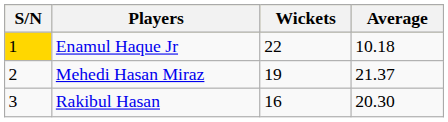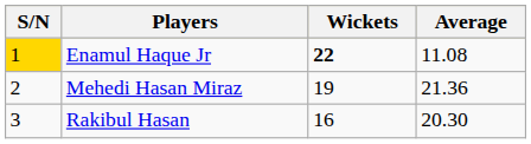Enamul Haque Jr | Wickets: normal -> bold
Enamul Haque Jr | Average: 10.18 -> 11.08
Mehedi Hasan Miraz | Average: 21.37 -> 21.36
